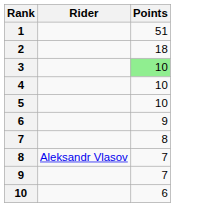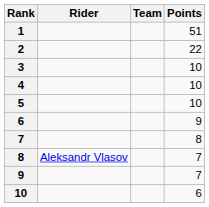+ column: Team
2 | Points: 18 -> 22
3 | Points: lightgreen background -> no background
